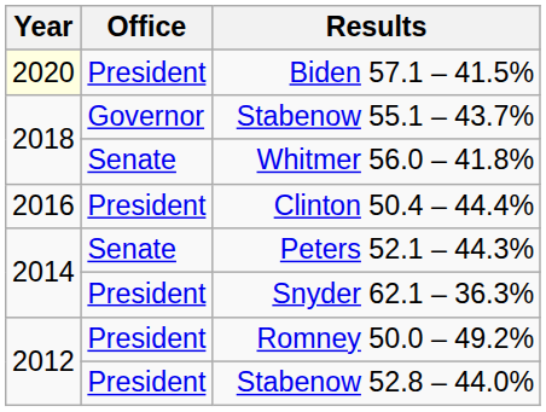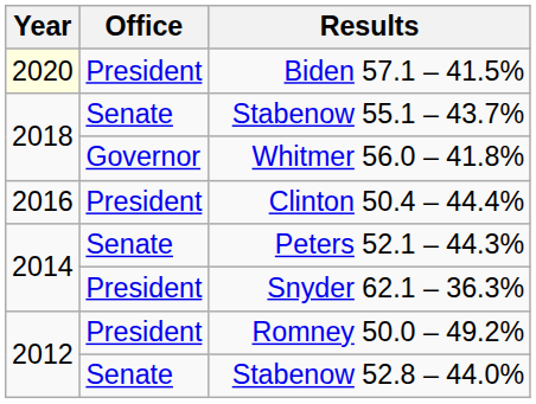Stabenow 55.1 – 43.7% | Office: Governor -> Senate
Whitmer 56.0 – 41.8% | Office: Senate -> Governor
Stabenow 52.8 – 44.0% | Office: President -> Senate
